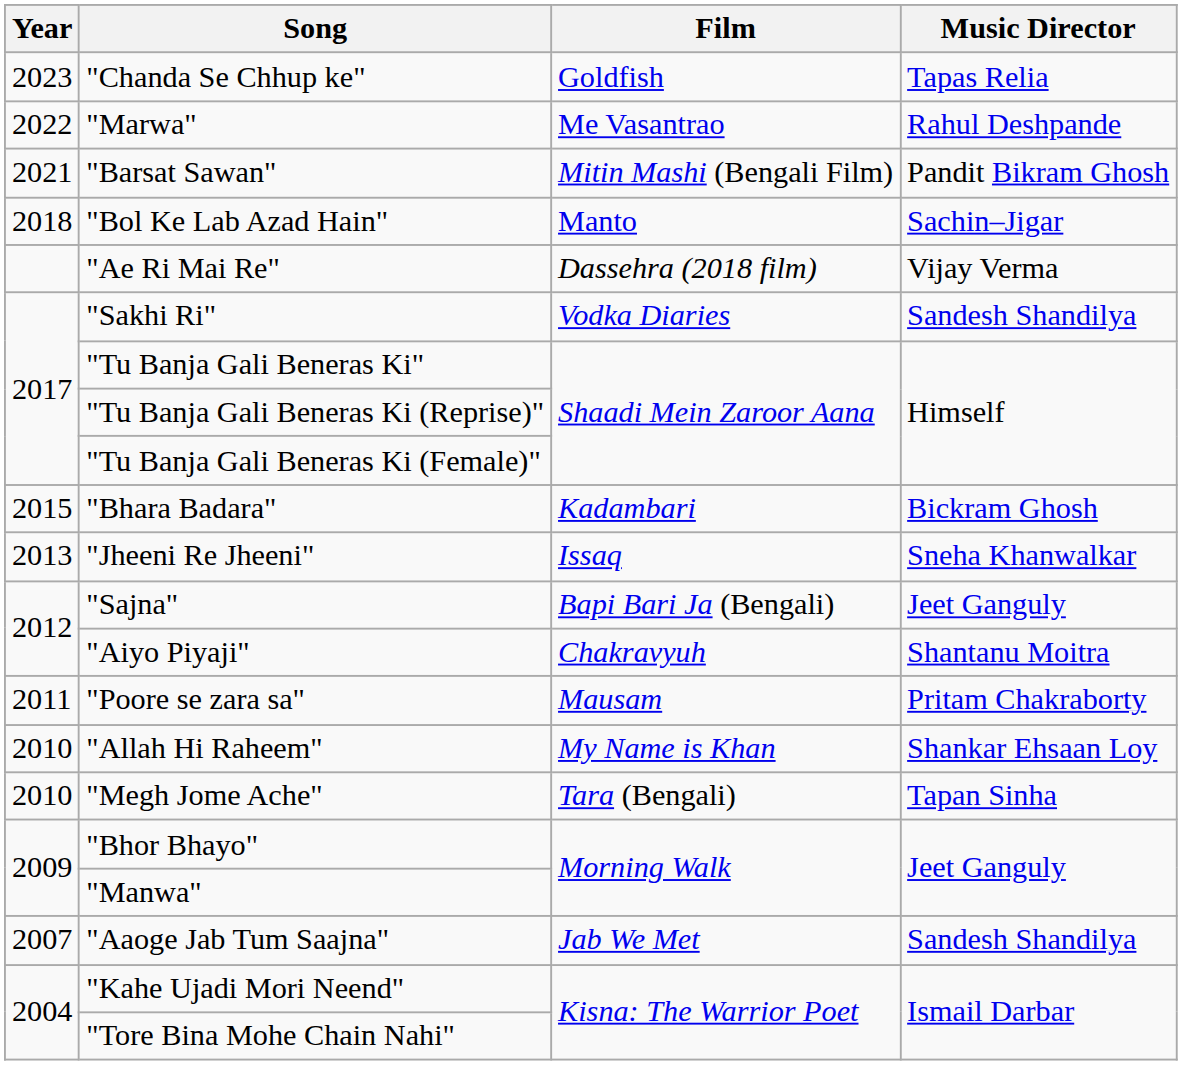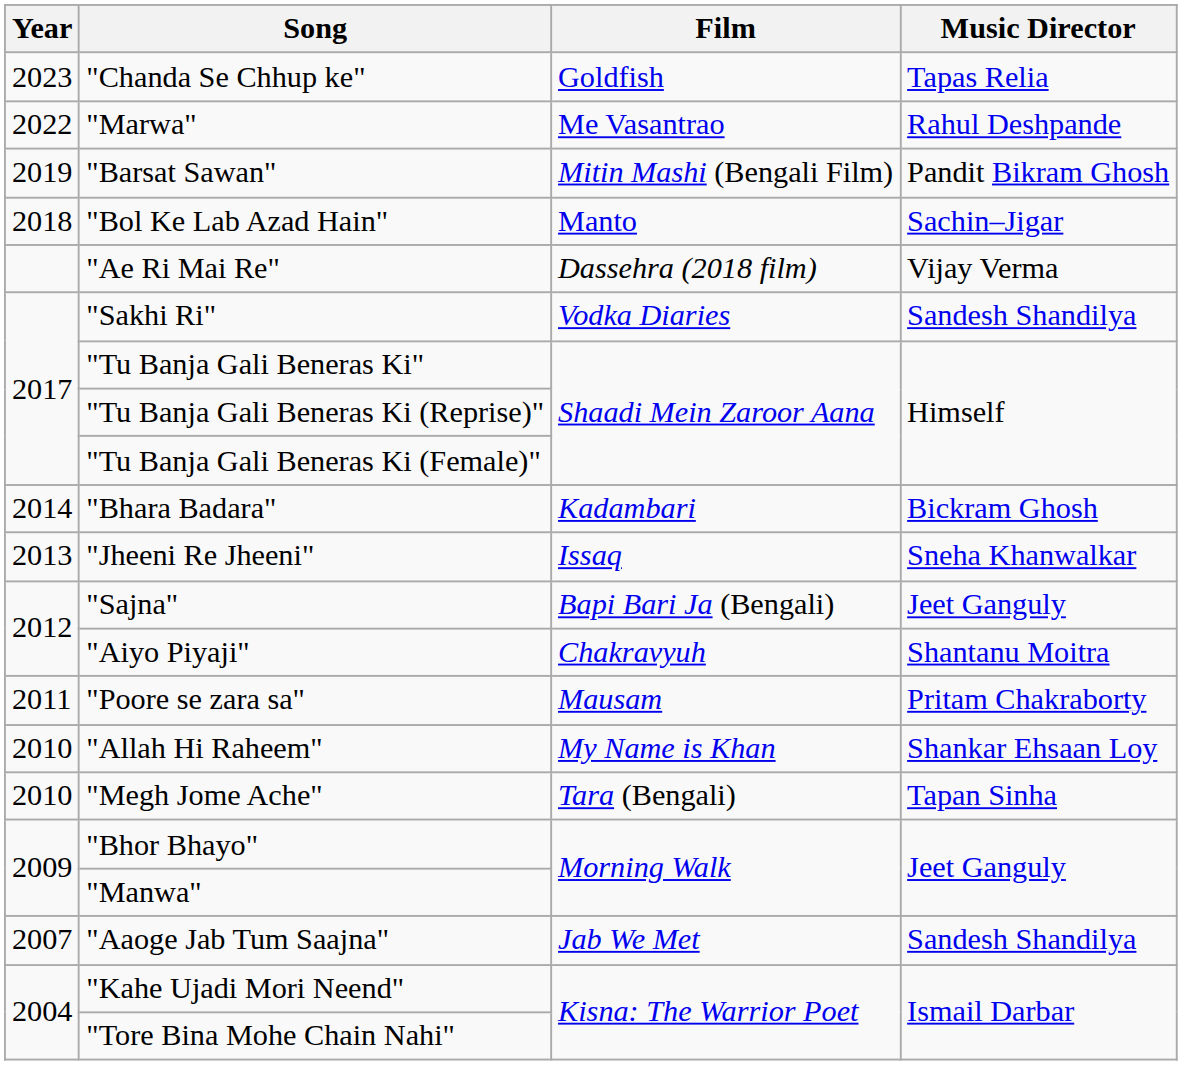"Barsat Sawan" | Year: 2021 -> 2019
"Bhara Badara" | Year: 2015 -> 2014
